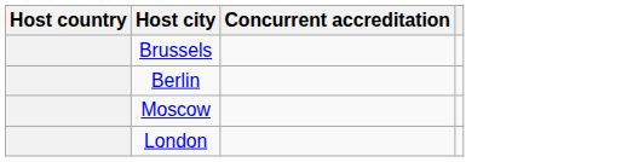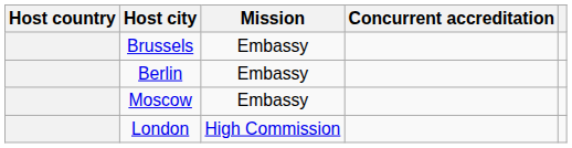+ column: Mission | Embassy | Embassy | Embassy | High Commission
